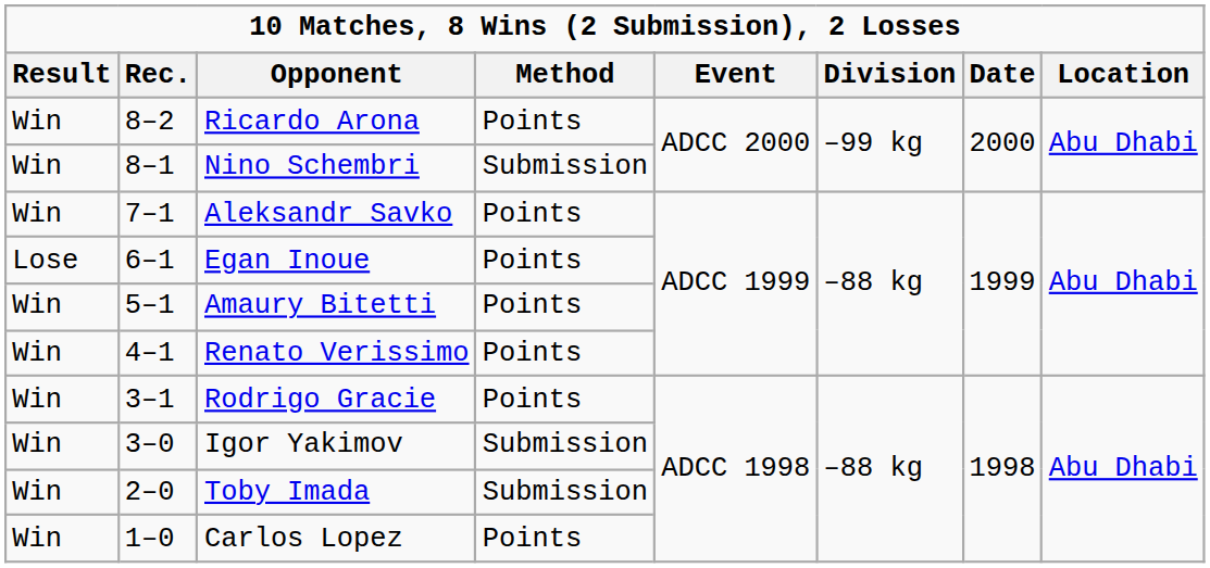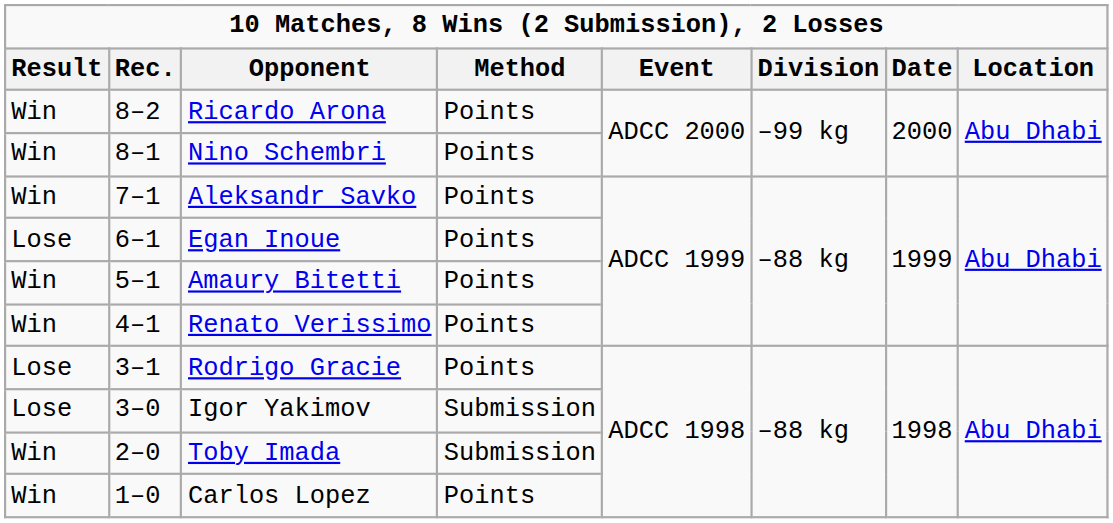Nino Schembri | Method: Submission -> Points
Rodrigo Gracie | Result: Win -> Lose
Igor Yakimov | Result: Win -> Lose
